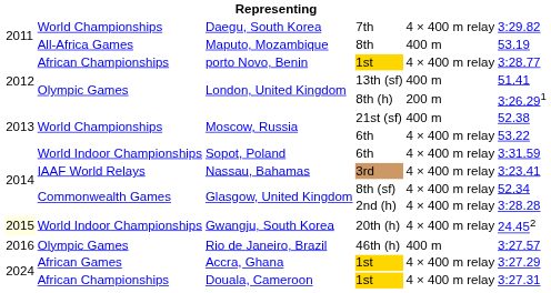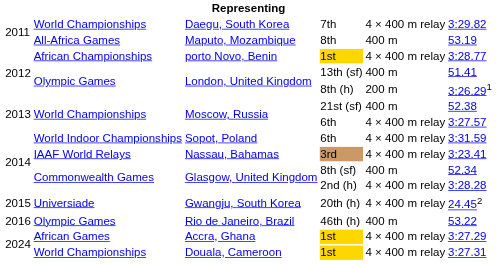Moscow, Russia / 6th | column 6: 53.22 -> 3:27.57
Glasgow, United Kingdom / 8th (sf) | column 5: 4 × 400 m relay -> 400 m
Gwangju, South Korea | column 1: lightyellow background -> no background
Gwangju, South Korea | column 2: World Indoor Championships -> Universiade
Rio de Janeiro, Brazil | column 6: 3:27.57 -> 53.22
Douala, Cameroon | column 2: African Championships -> World Championships
